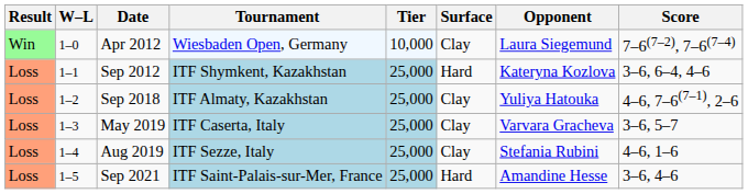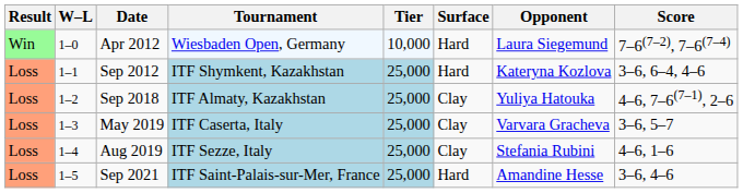Apr 2012 | Surface: Clay -> Hard
